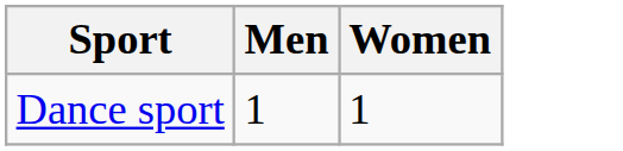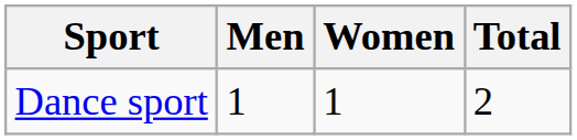+ column: Total | 2
